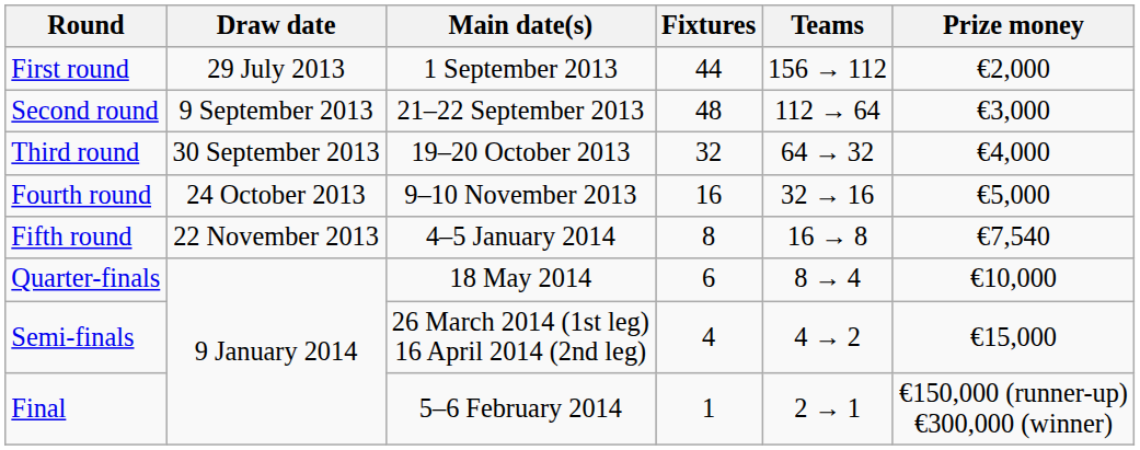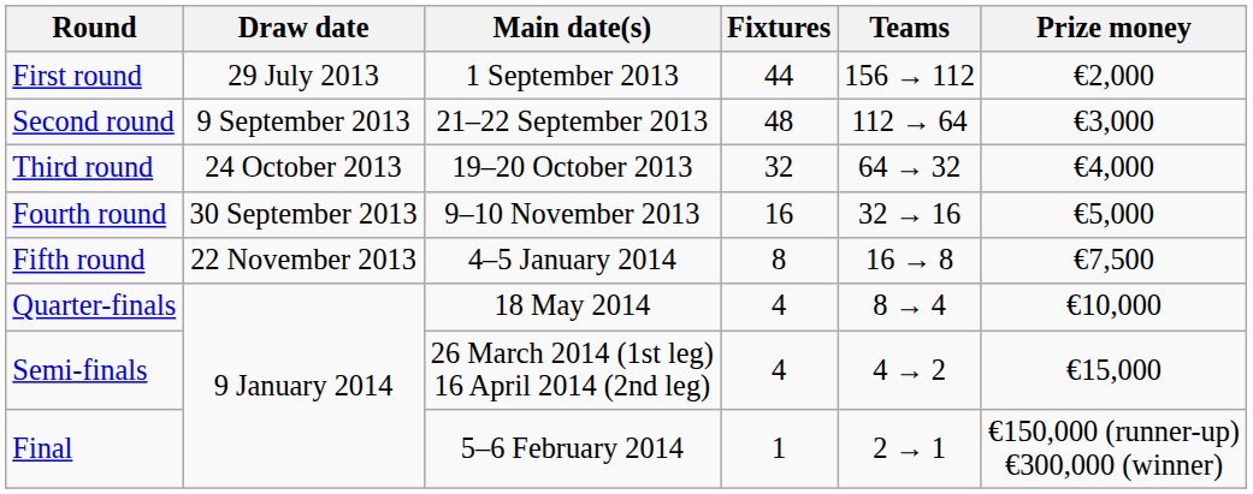Third round | Draw date: 30 September 2013 -> 24 October 2013
Fourth round | Draw date: 24 October 2013 -> 30 September 2013
Fifth round | Prize money: €7,540 -> €7,500
Quarter-finals | Fixtures: 6 -> 4
